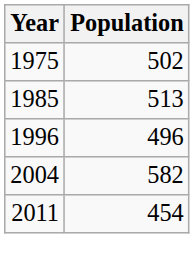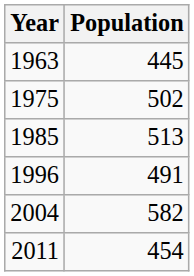+ row: 1963 | 445
1996 | Population: 496 -> 491
